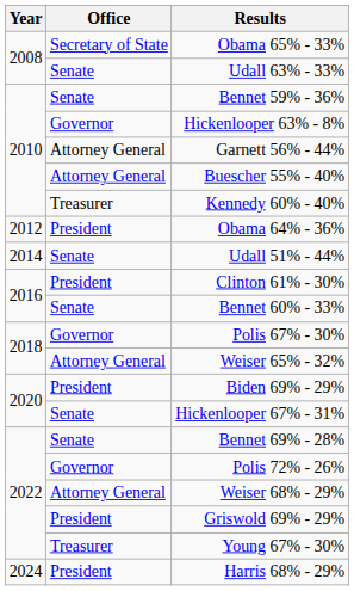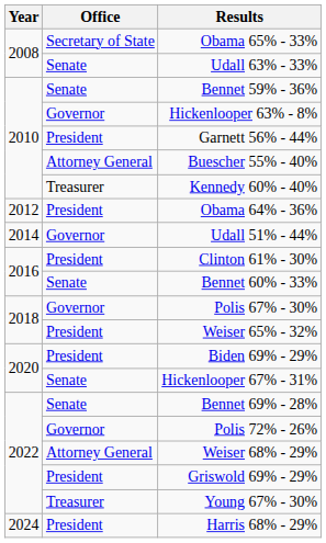Garnett 56% - 44% | Office: Attorney General -> President
Udall 51% - 44% | Office: Senate -> Governor
Weiser 65% - 32% | Office: Attorney General -> President
